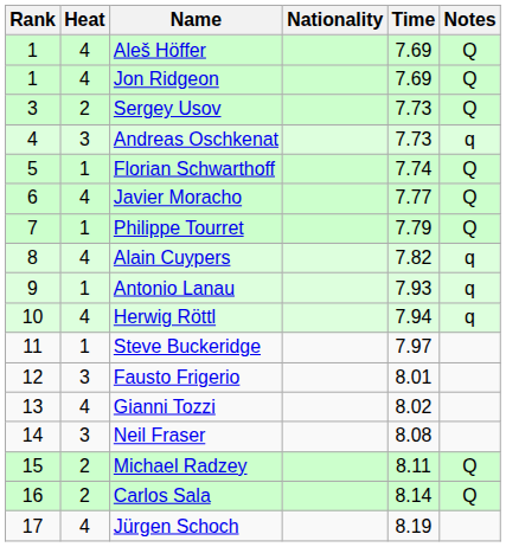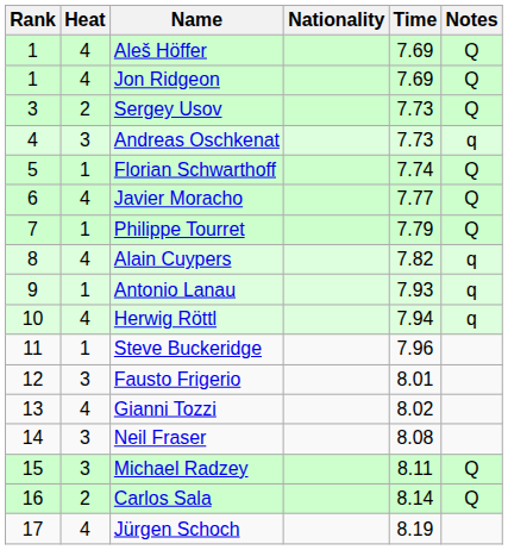Steve Buckeridge | Time: 7.97 -> 7.96
Michael Radzey | Heat: 2 -> 3
